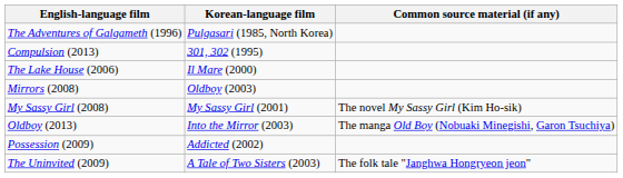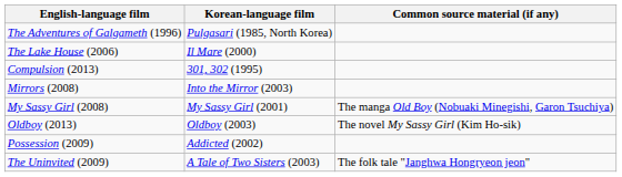rows swapped: Compulsion (2013) <-> The Lake House (2006)
Mirrors (2008) | Korean-language film: Oldboy (2003) -> Into the Mirror (2003)
My Sassy Girl (2008) | Common source material (if any): The novel My Sassy Girl (Kim Ho-sik) -> The manga Old Boy (Nobuaki Minegishi, Garon Tsuchiya)
Oldboy (2013) | Korean-language film: Into the Mirror (2003) -> Oldboy (2003)
Oldboy (2013) | Common source material (if any): The manga Old Boy (Nobuaki Minegishi, Garon Tsuchiya) -> The novel My Sassy Girl (Kim Ho-sik)
